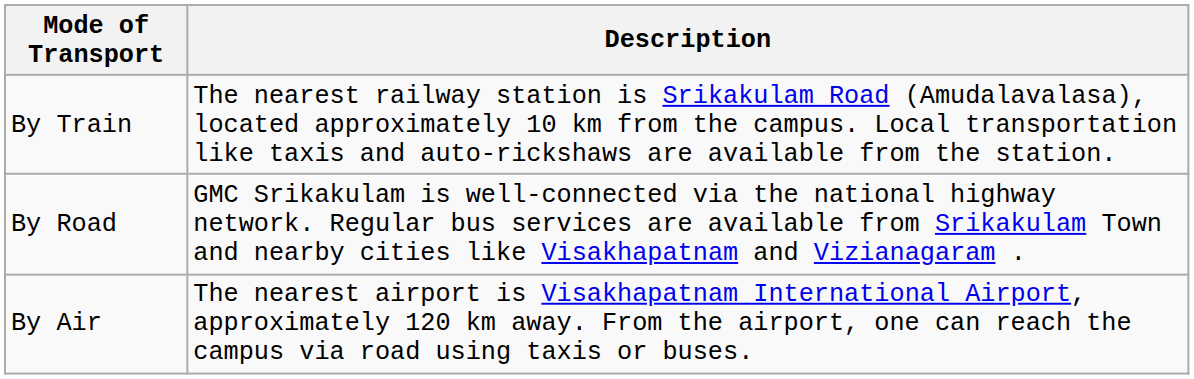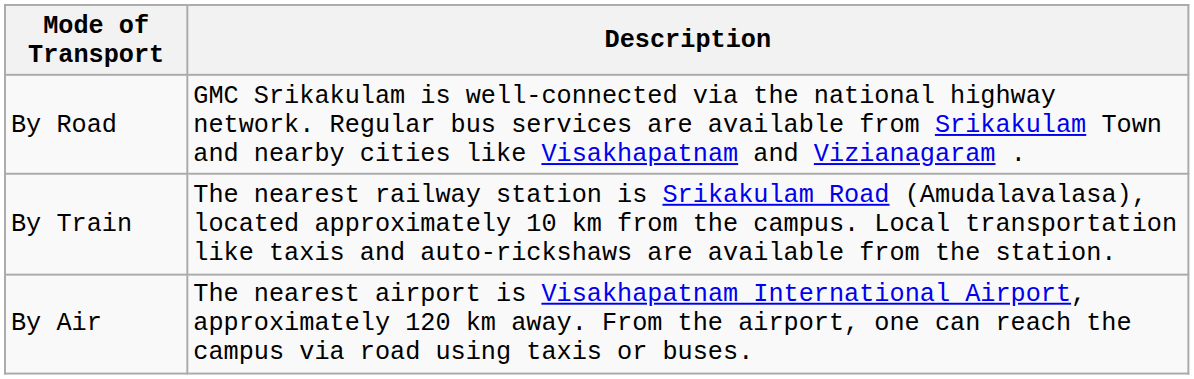rows swapped: By Road <-> By Train
